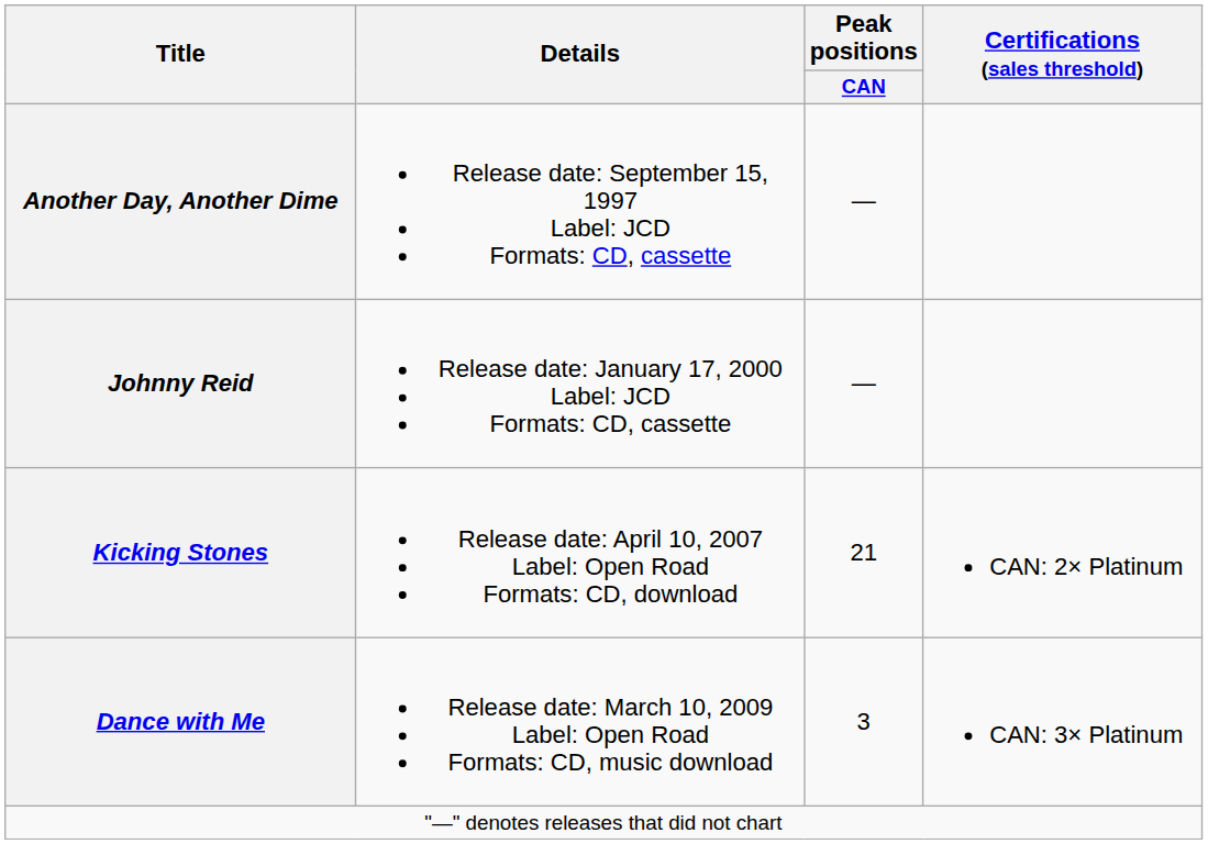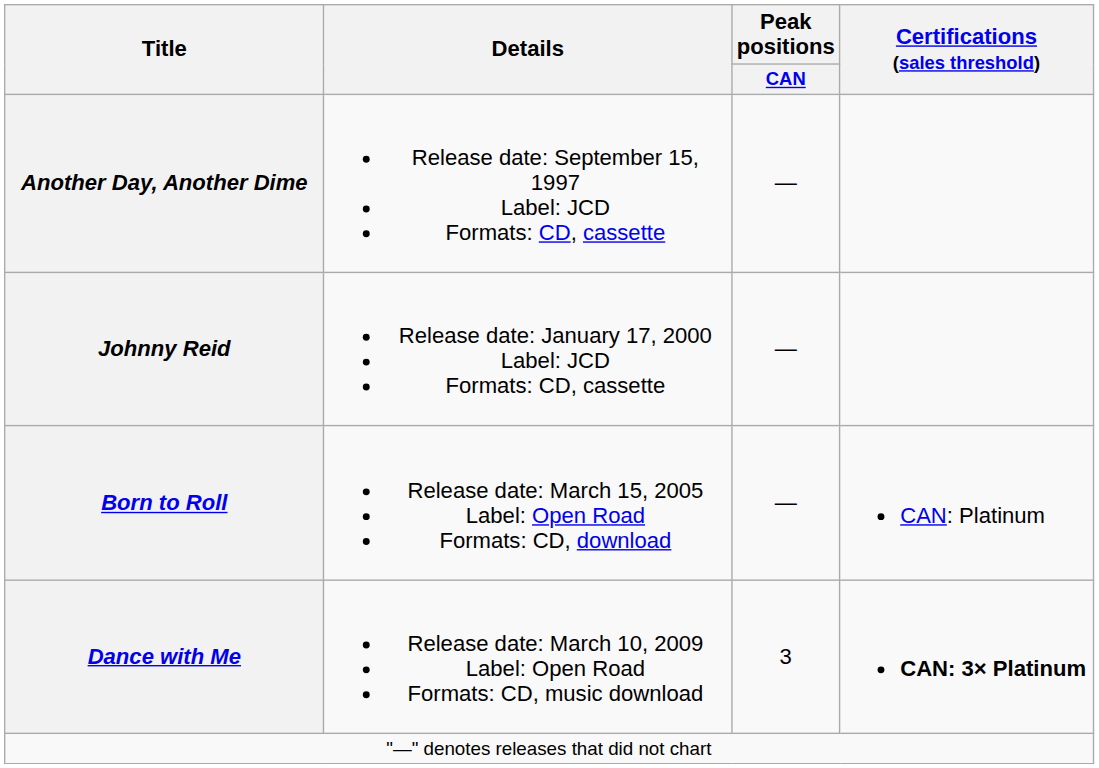+ row: Born to Roll | Release date: March 15, 2005 Label: Open Road Formats: CD, download | — | CAN: Platinum
- row: Kicking Stones | Release date: April 10, 2007 Label: Open Road Formats: CD, download | 21 | CAN: 2× Platinum
Dance with Me | Certifications (sales threshold): normal -> bold
